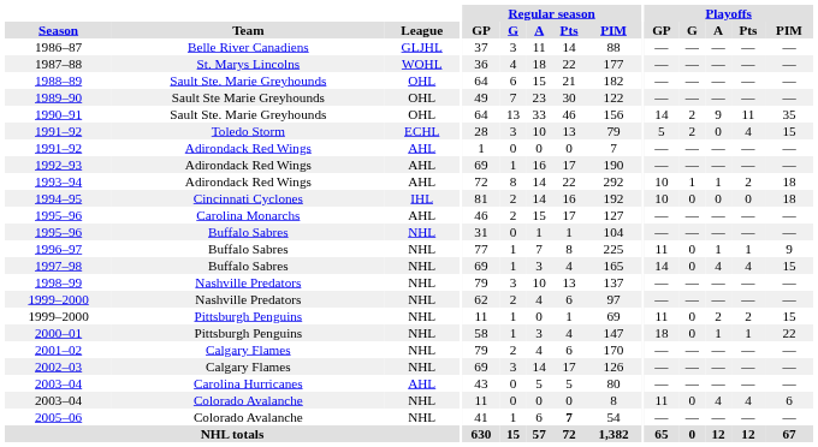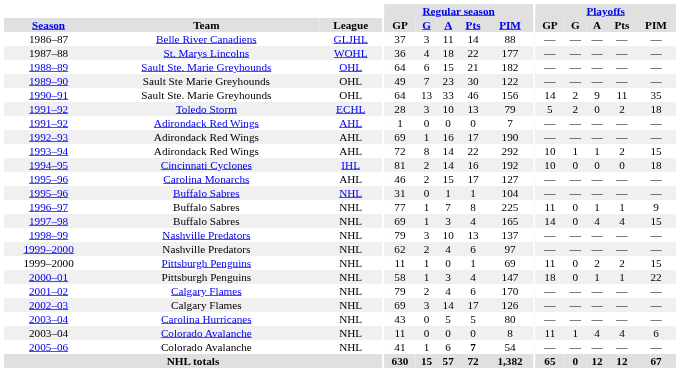1991–92 / Toledo Storm | Playoffs / Pts: 4 -> 2
1991–92 / Toledo Storm | Playoffs / PIM: 15 -> 18
1993–94 | Playoffs / PIM: 18 -> 15
2003–04 / Carolina Hurricanes | League: AHL -> NHL
2003–04 / Colorado Avalanche | Playoffs / G: 0 -> 1
